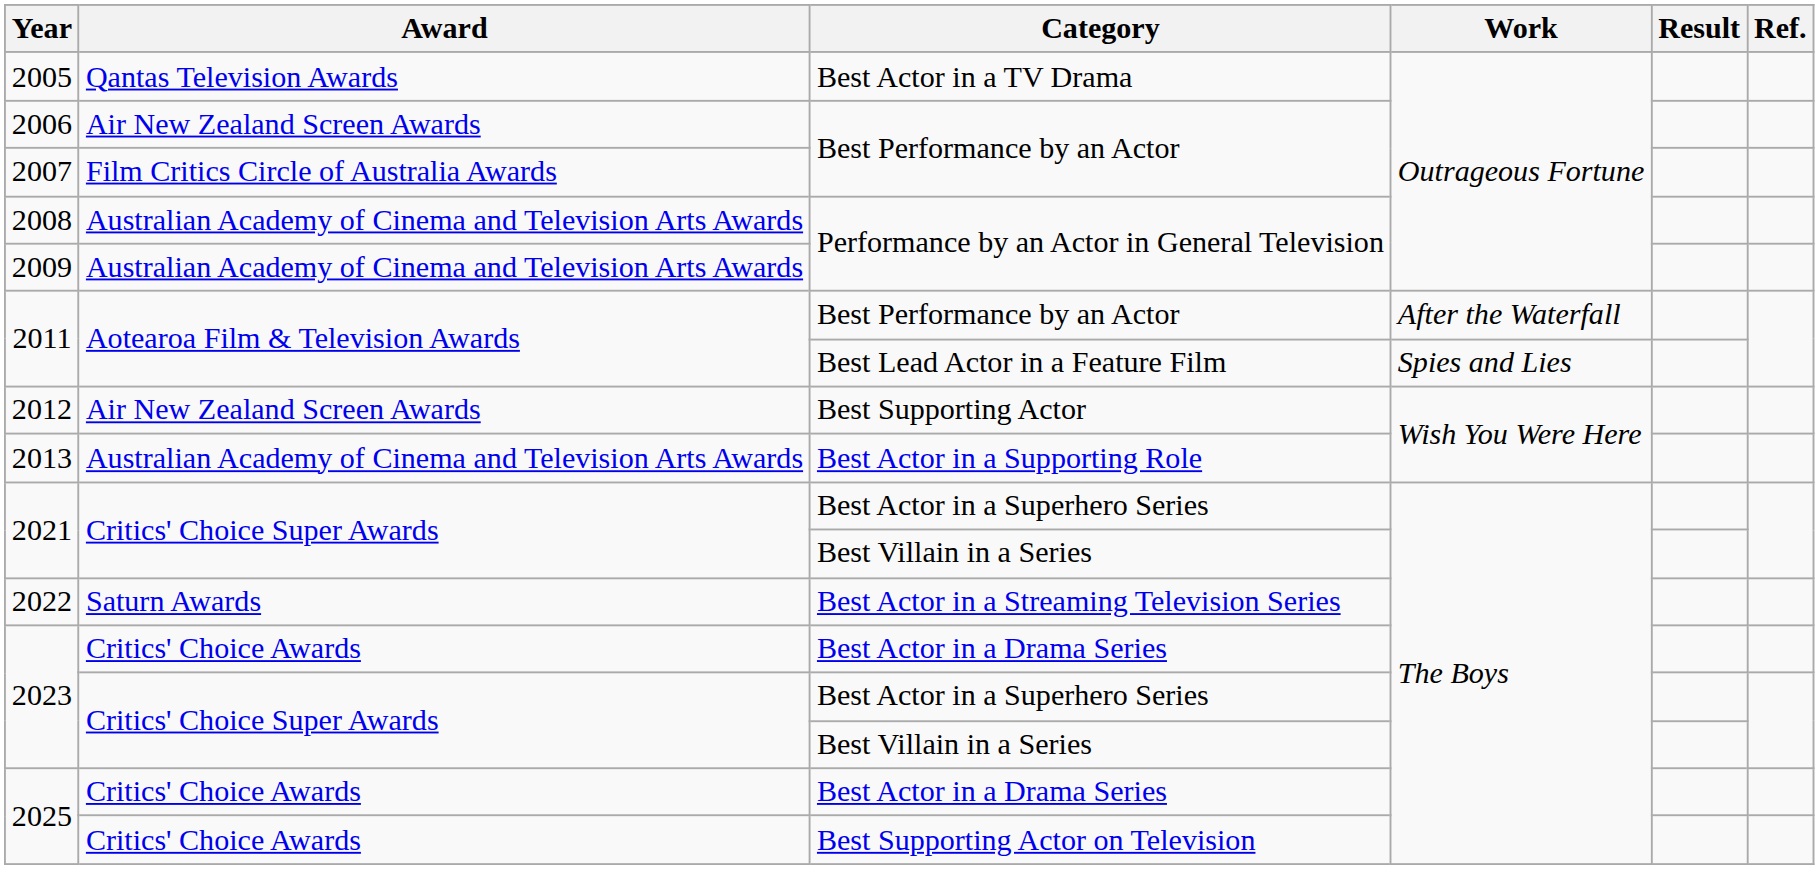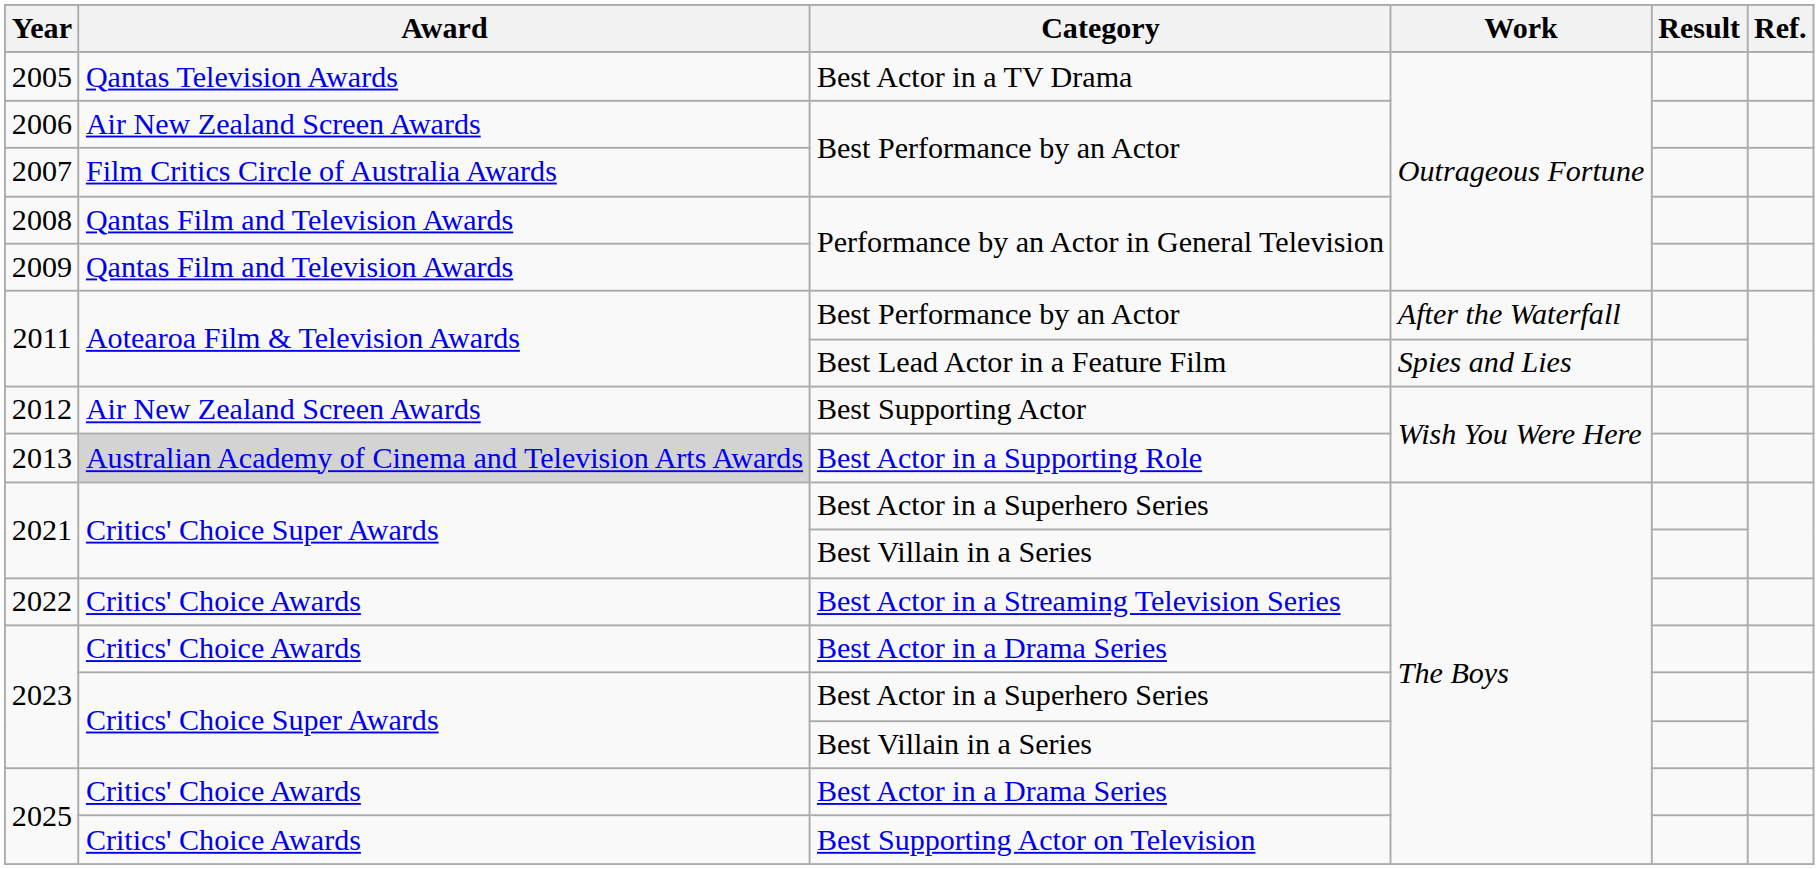2008 | Award: Australian Academy of Cinema and Television Arts Awards -> Qantas Film and Television Awards
2009 | Award: Australian Academy of Cinema and Television Arts Awards -> Qantas Film and Television Awards
2013 | Award: no background -> lightgrey background
2022 | Award: Saturn Awards -> Critics' Choice Awards
